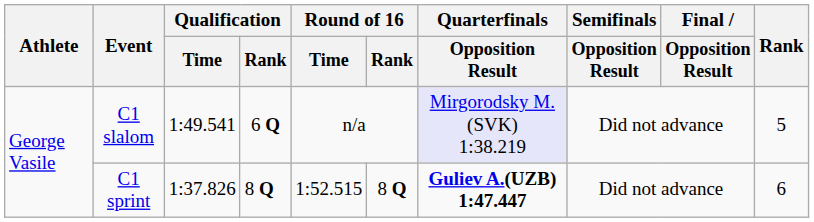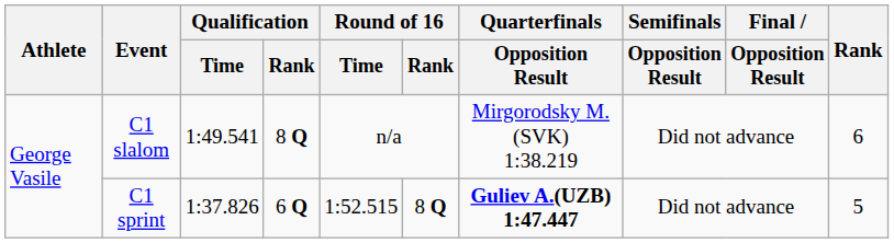C1 slalom | Qualification / Rank: 6 Q -> 8 Q
C1 slalom | Quarterfinals / Opposition Result: lavender background -> no background
C1 slalom | Rank: 5 -> 6
C1 sprint | Qualification / Rank: 8 Q -> 6 Q
C1 sprint | Rank: 6 -> 5
